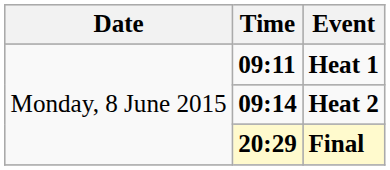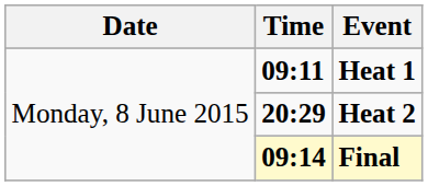Heat 2 | Time: 09:14 -> 20:29
Final | Time: 20:29 -> 09:14
